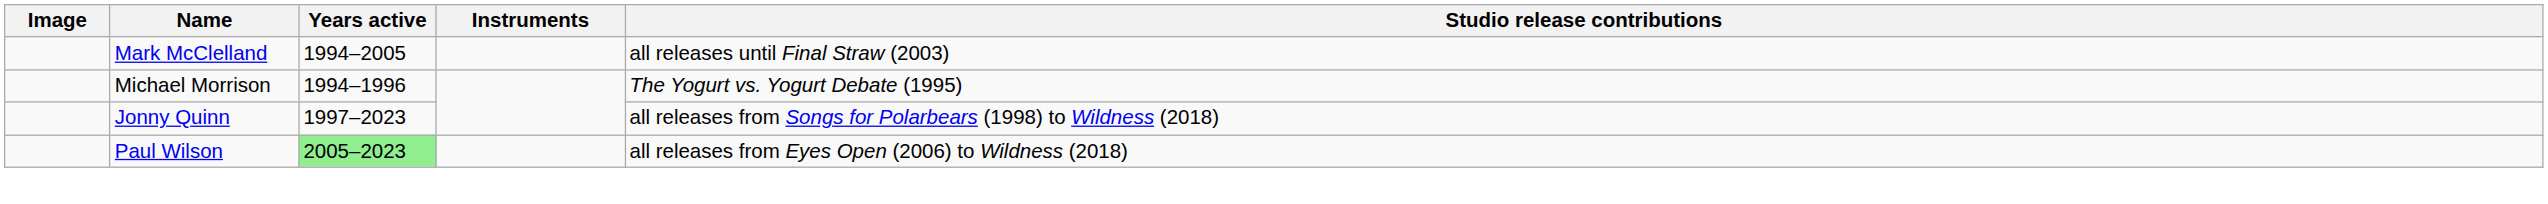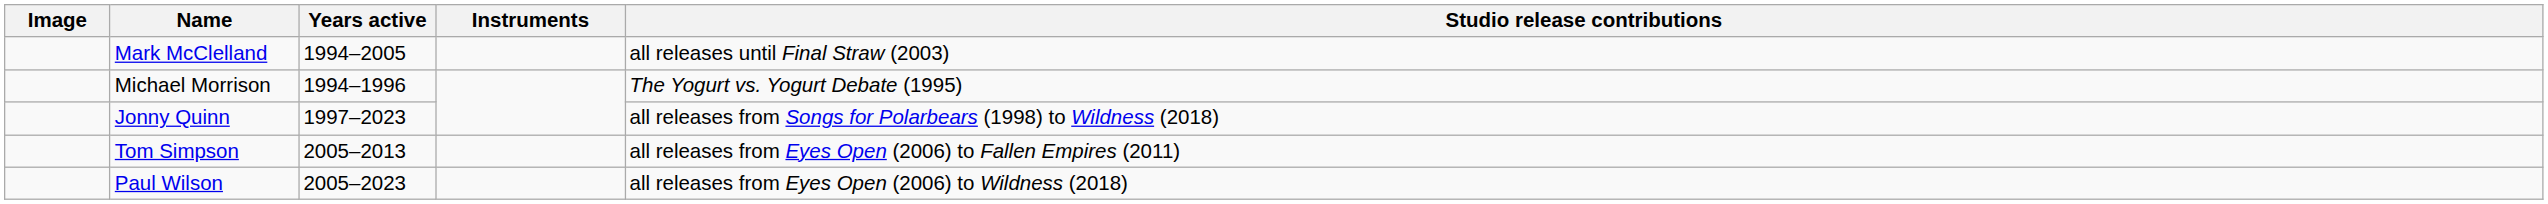+ row: Tom Simpson | 2005–2013 | all releases from Eyes Open (2006) to Fallen Empires (2011)
Paul Wilson | Years active: lightgreen background -> no background
